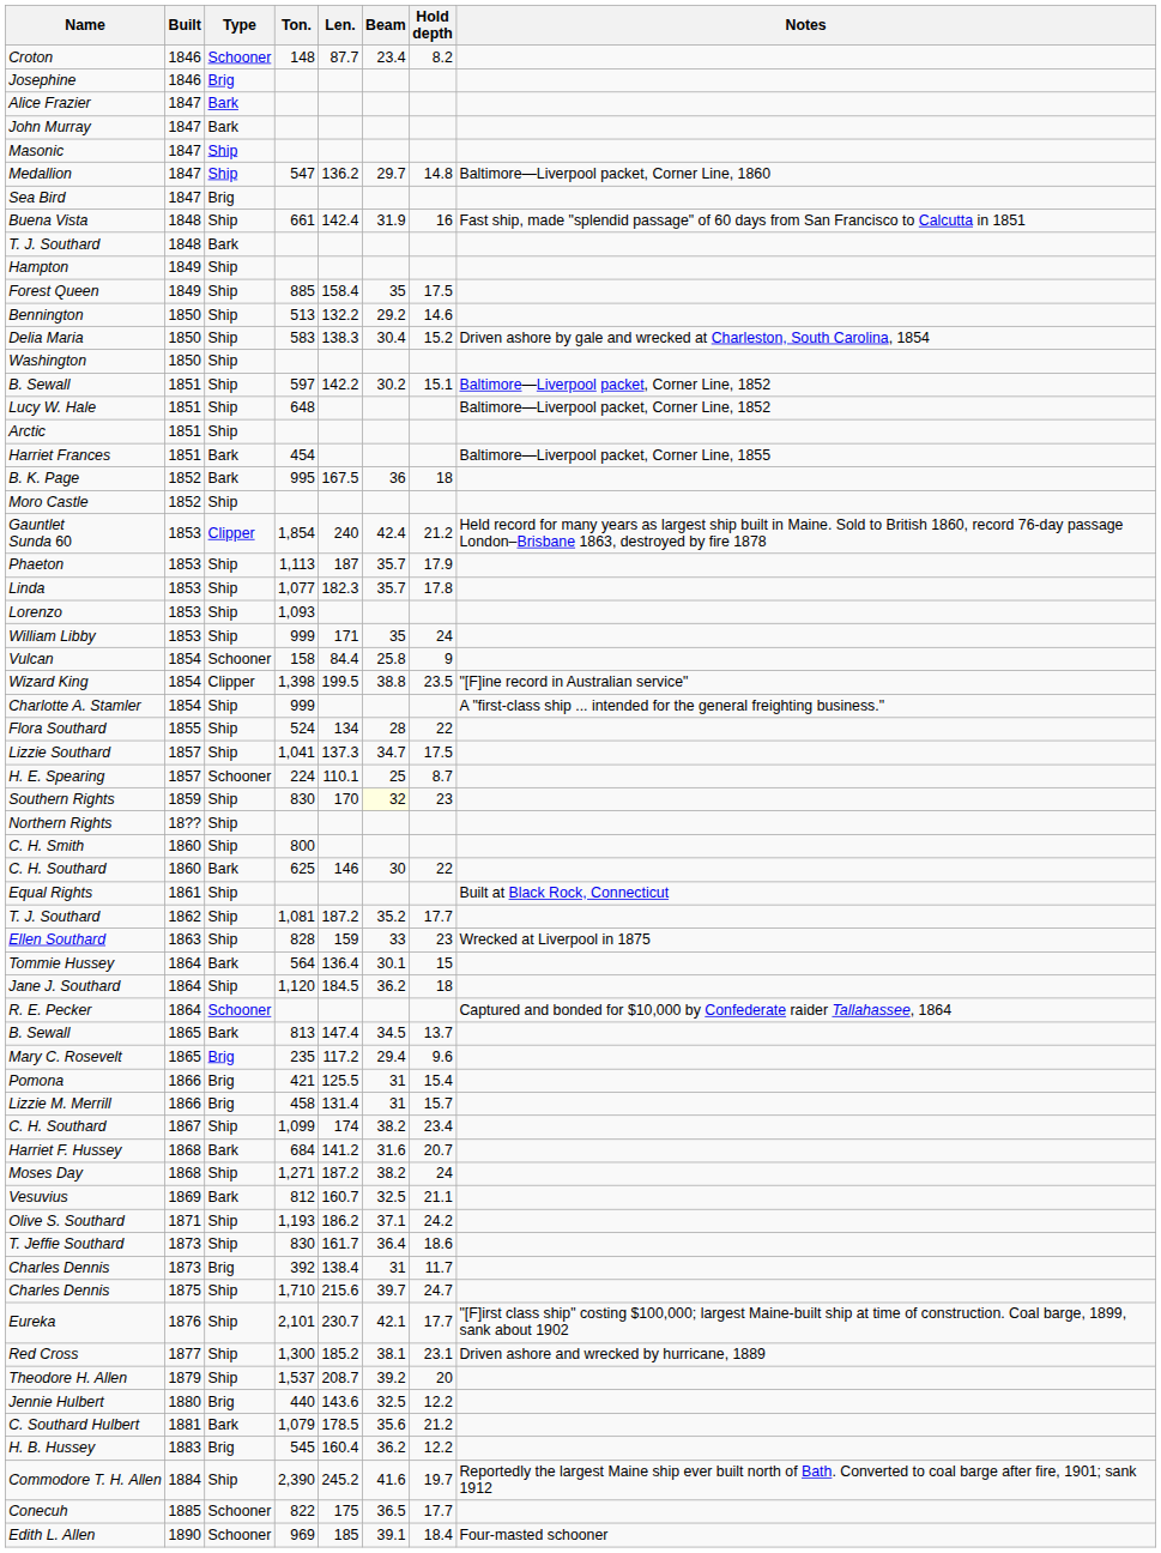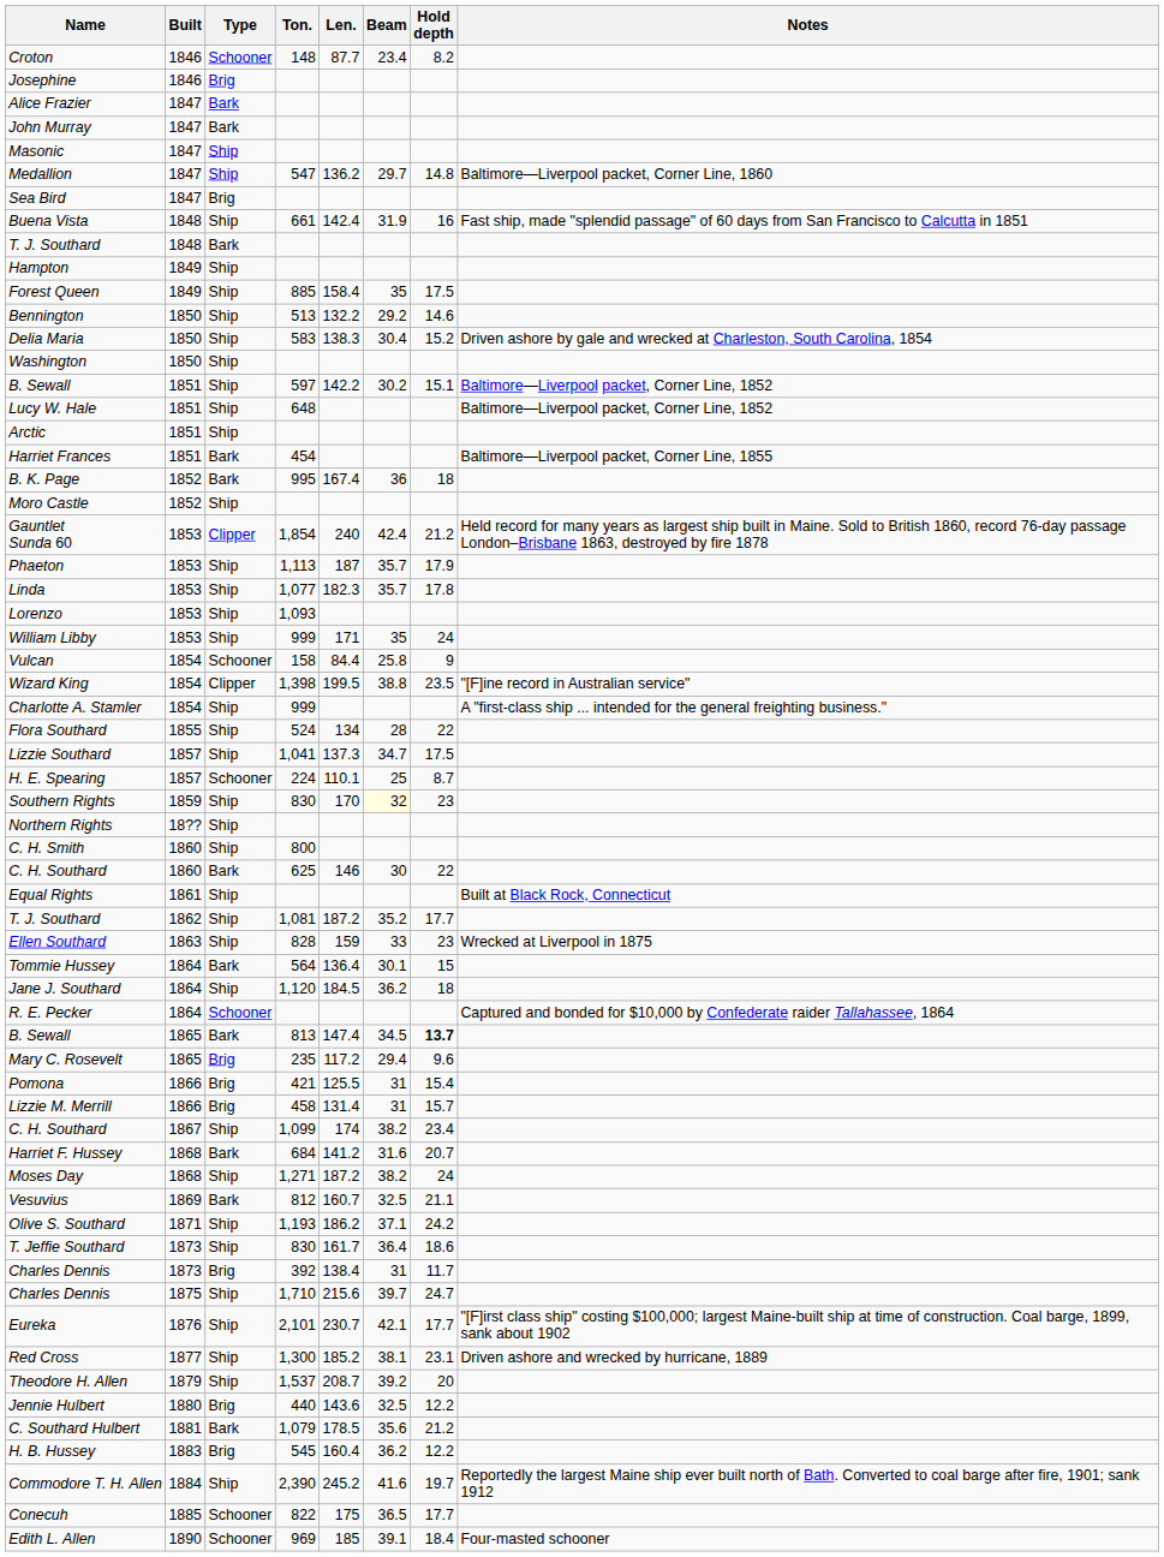B. K. Page | Len.: 167.5 -> 167.4
B. Sewall / 813 | Hold depth: normal -> bold
